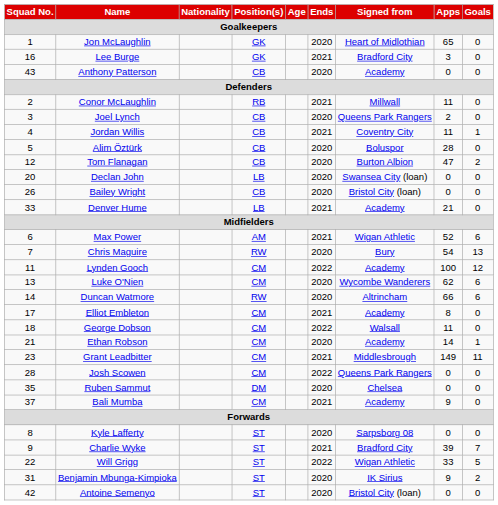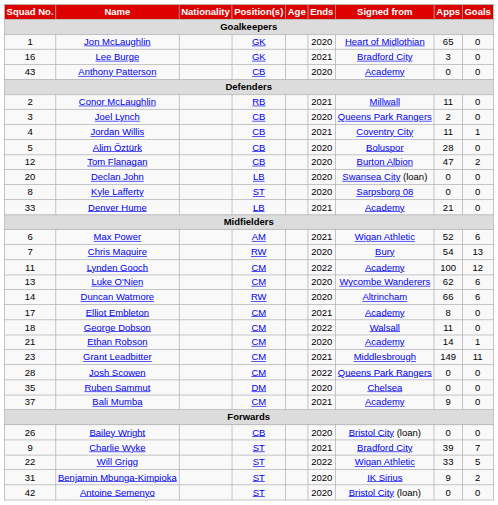rows swapped: Bailey Wright <-> Kyle Lafferty
